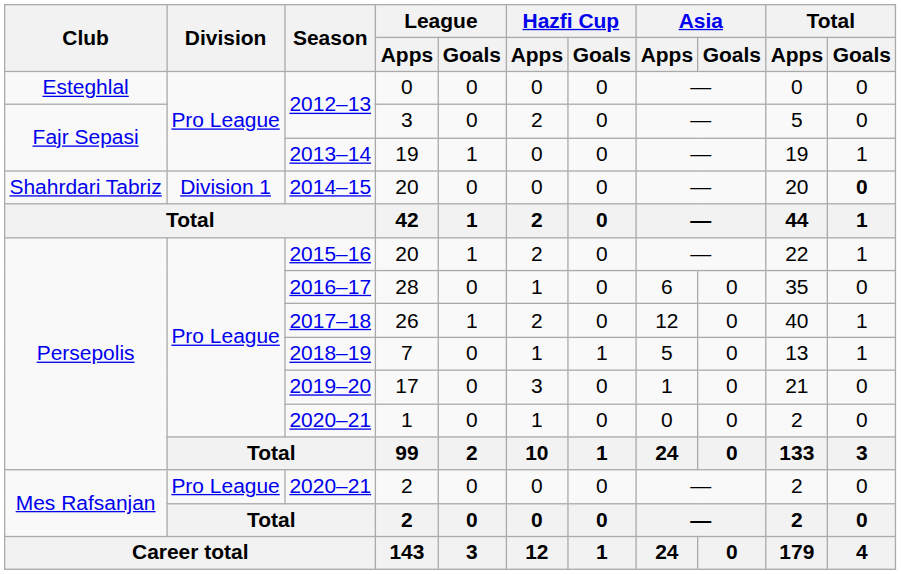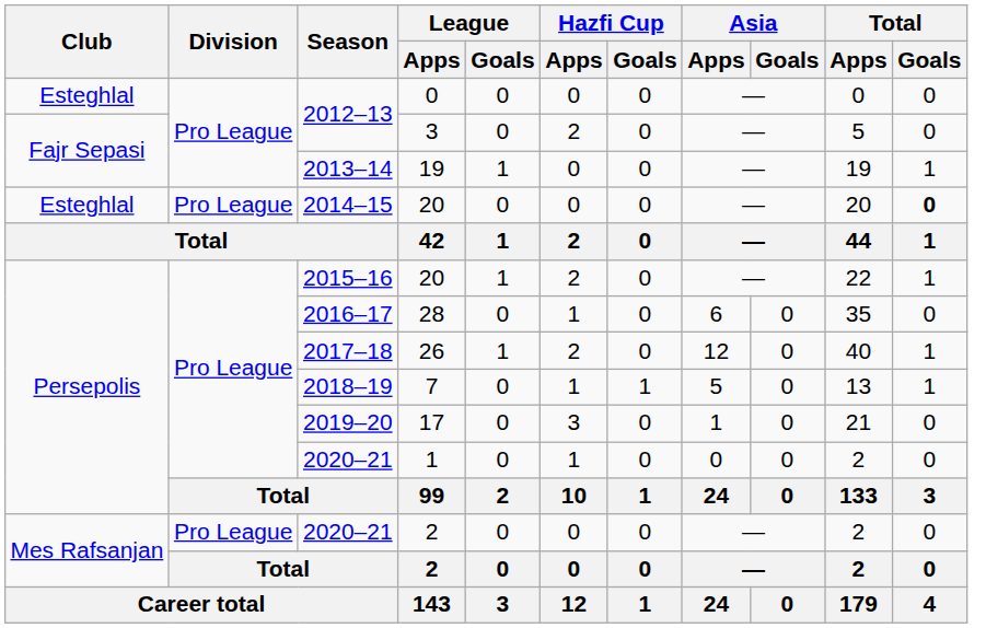2014–15 / 20 | Club: Shahrdari Tabriz -> Esteghlal
2014–15 / 20 | Division: Division 1 -> Pro League
